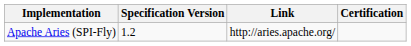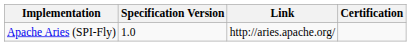Apache Aries (SPI-Fly) | Specification Version: 1.2 -> 1.0
